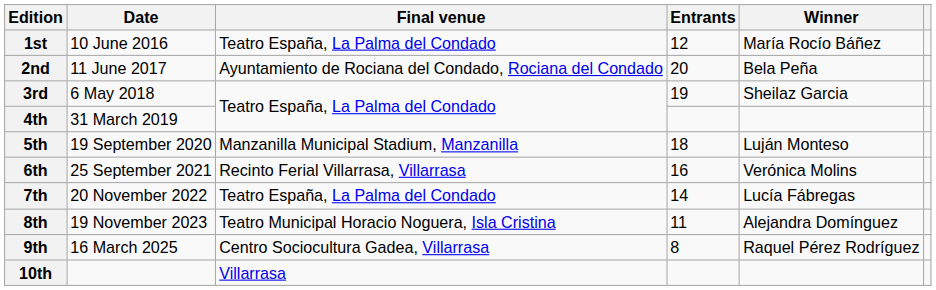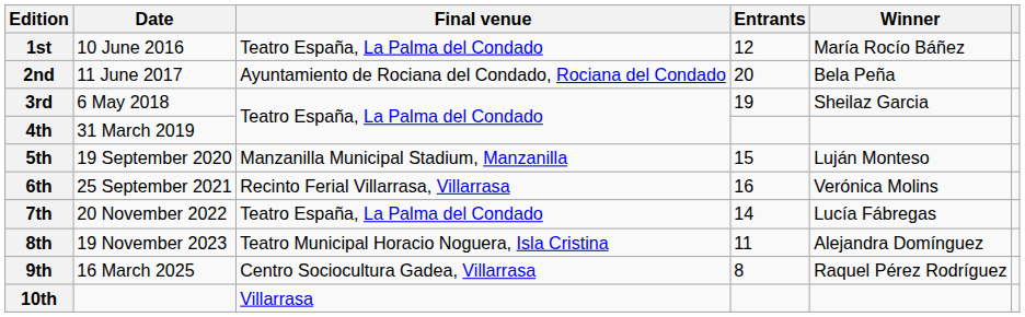5th | Entrants: 18 -> 15
